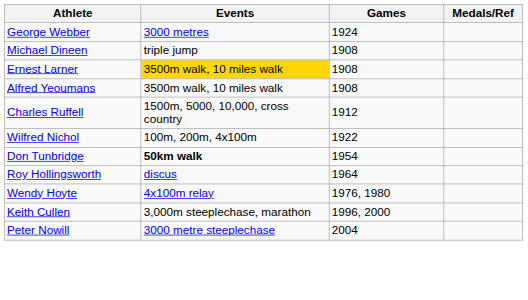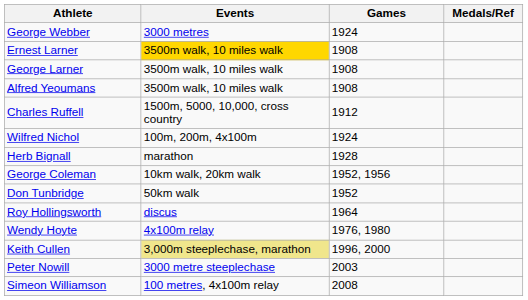- row: Michael Dineen | triple jump | 1908
+ row: George Larner | 3500m walk, 10 miles walk | 1908
Wilfred Nichol | Games: 1922 -> 1924
+ row: Herb Bignall | marathon | 1928
+ row: George Coleman | 10km walk, 20km walk | 1952, 1956
Don Tunbridge | Events: bold -> normal
Don Tunbridge | Games: 1954 -> 1952
Keith Cullen | Events: no background -> khaki background
Peter Nowill | Games: 2004 -> 2003
+ row: Simeon Williamson | 100 metres, 4x100m relay | 2008
